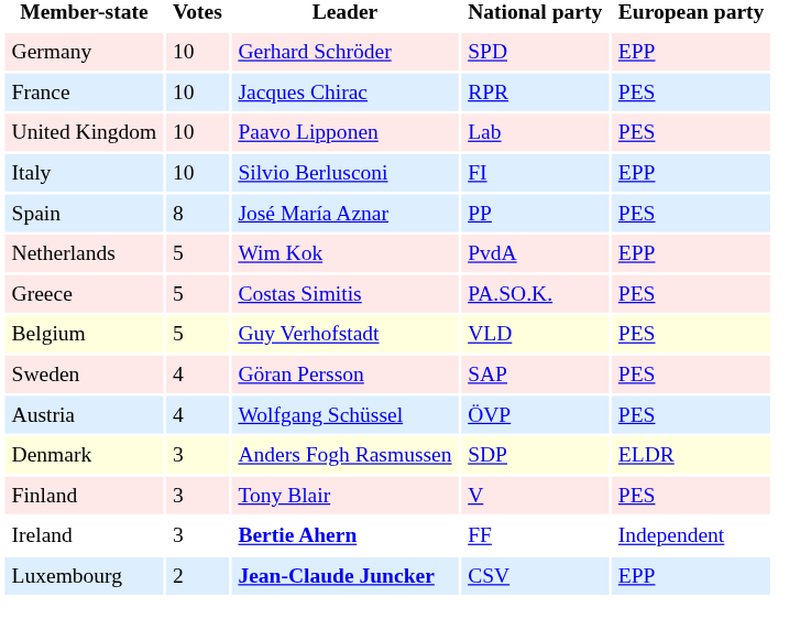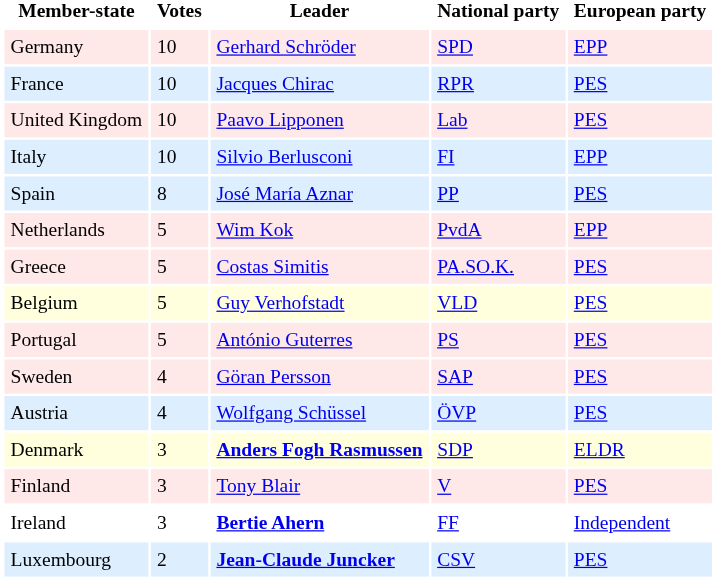+ row: Portugal | 5 | António Guterres | PS | PES
Denmark | Leader: normal -> bold
Luxembourg | European party: EPP -> PES
